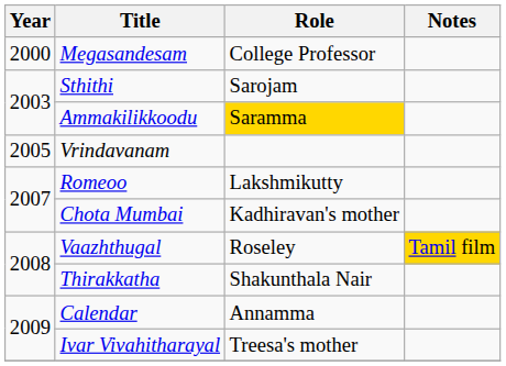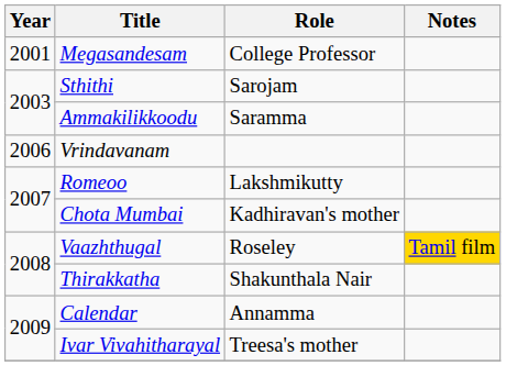Megasandesam | Year: 2000 -> 2001
Ammakilikkoodu | Role: gold background -> no background
Vrindavanam | Year: 2005 -> 2006
